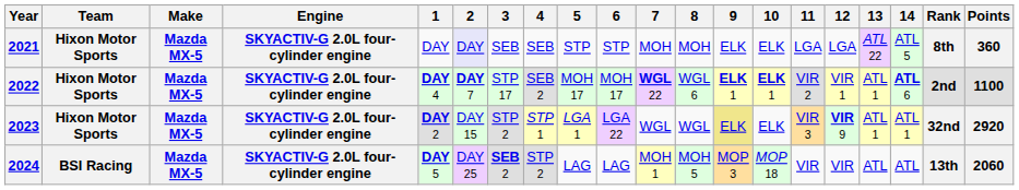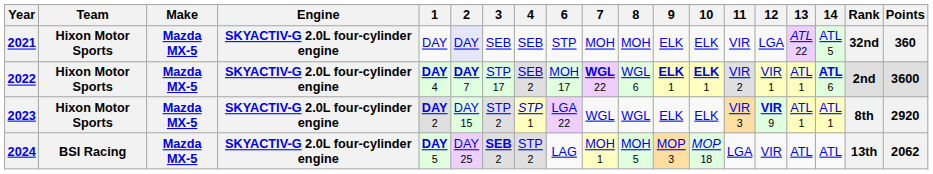- column: 5 | STP | MOH 17 | LGA 1 | LAG
2021 | 11: LGA -> VIR
2021 | Rank: 8th -> 32nd
2022 | Points: 1100 -> 3600
2023 | 9: khaki background -> no background
2023 | Rank: 32nd -> 8th
2024 | 11: VIR -> LGA
2024 | Points: 2060 -> 2062
